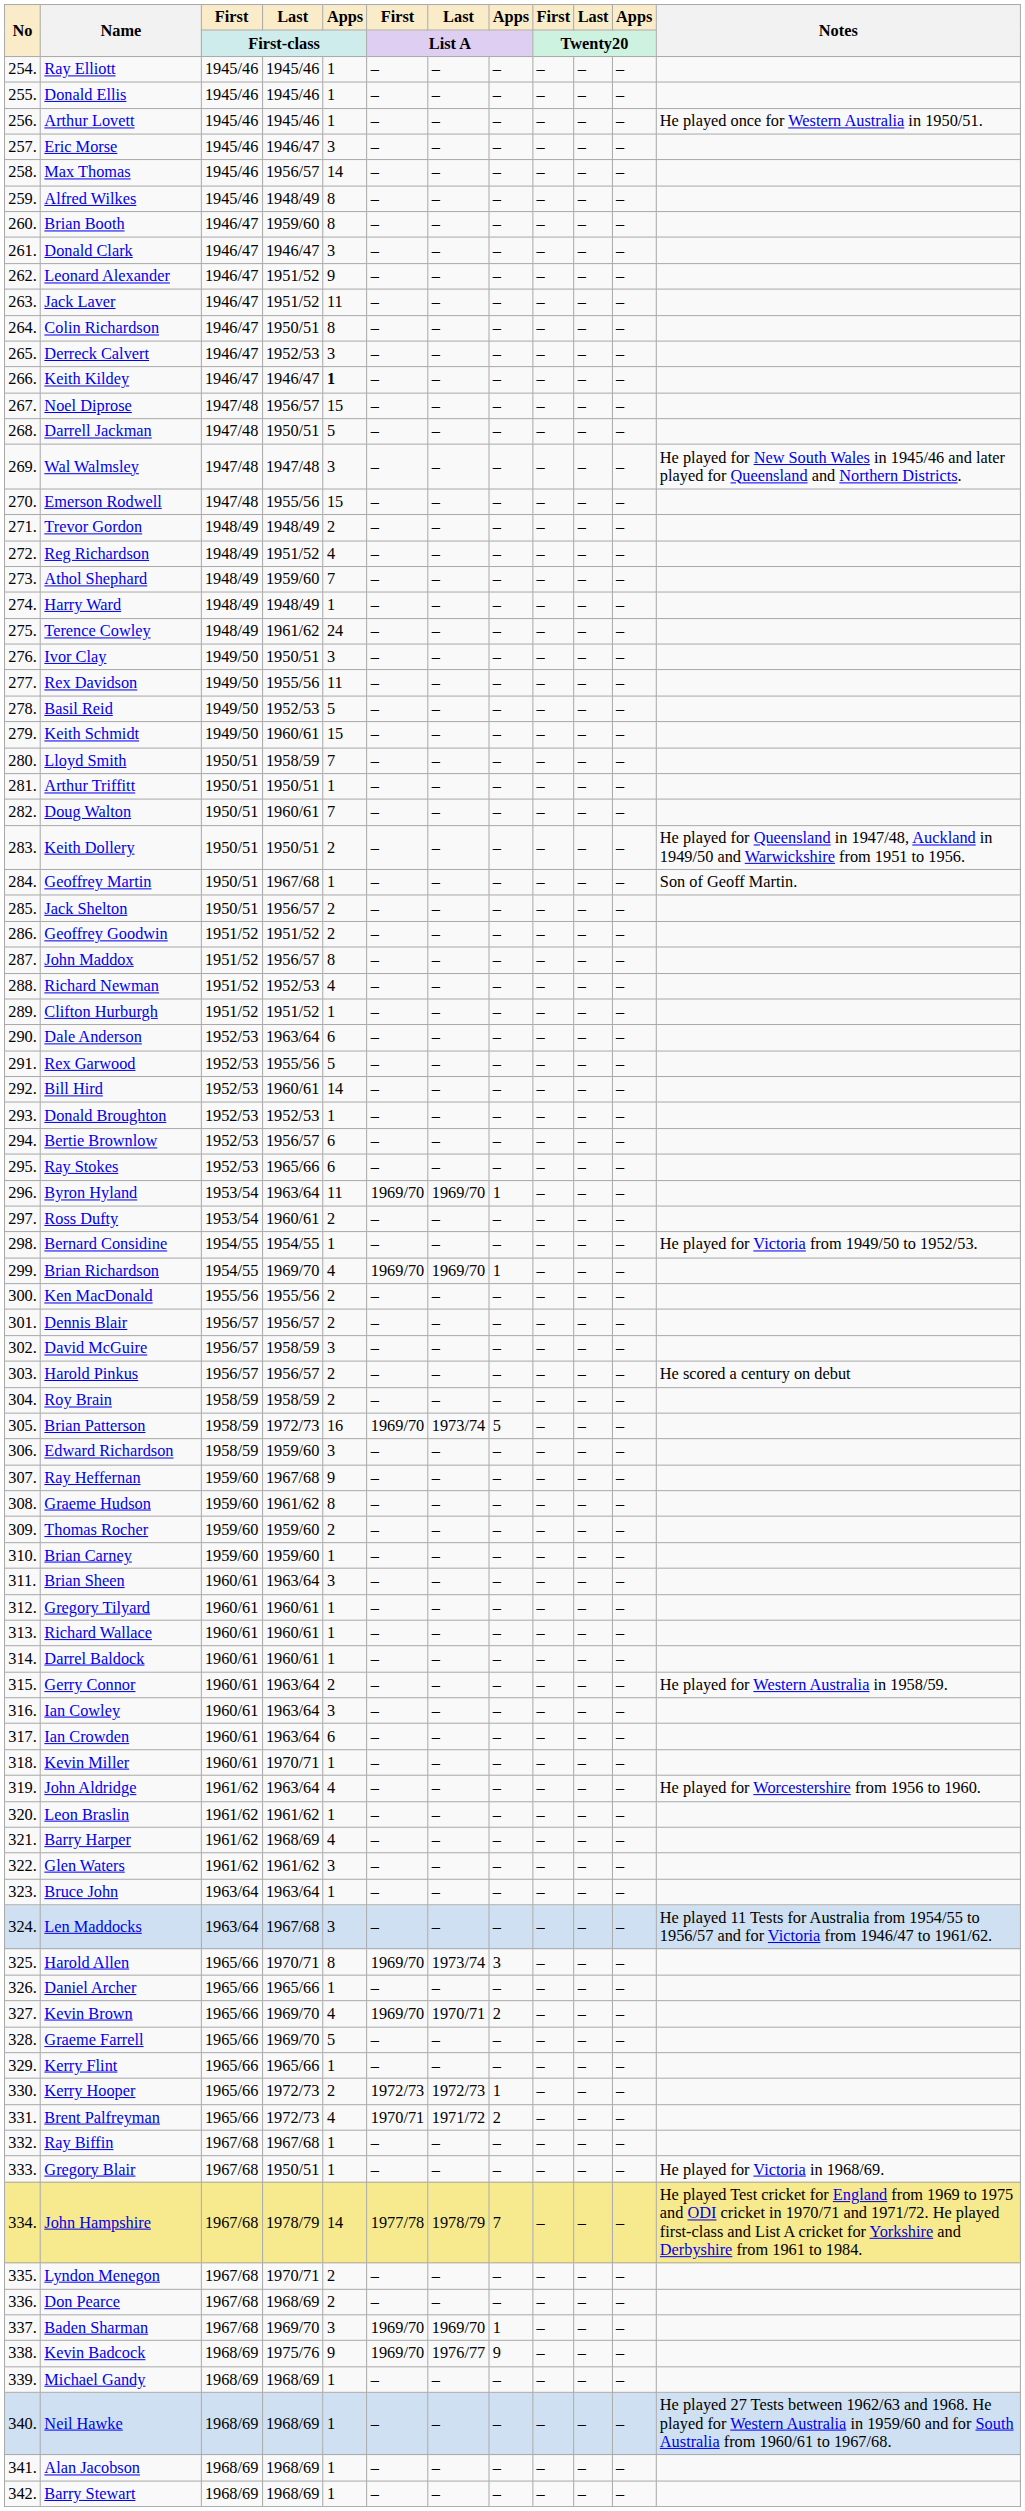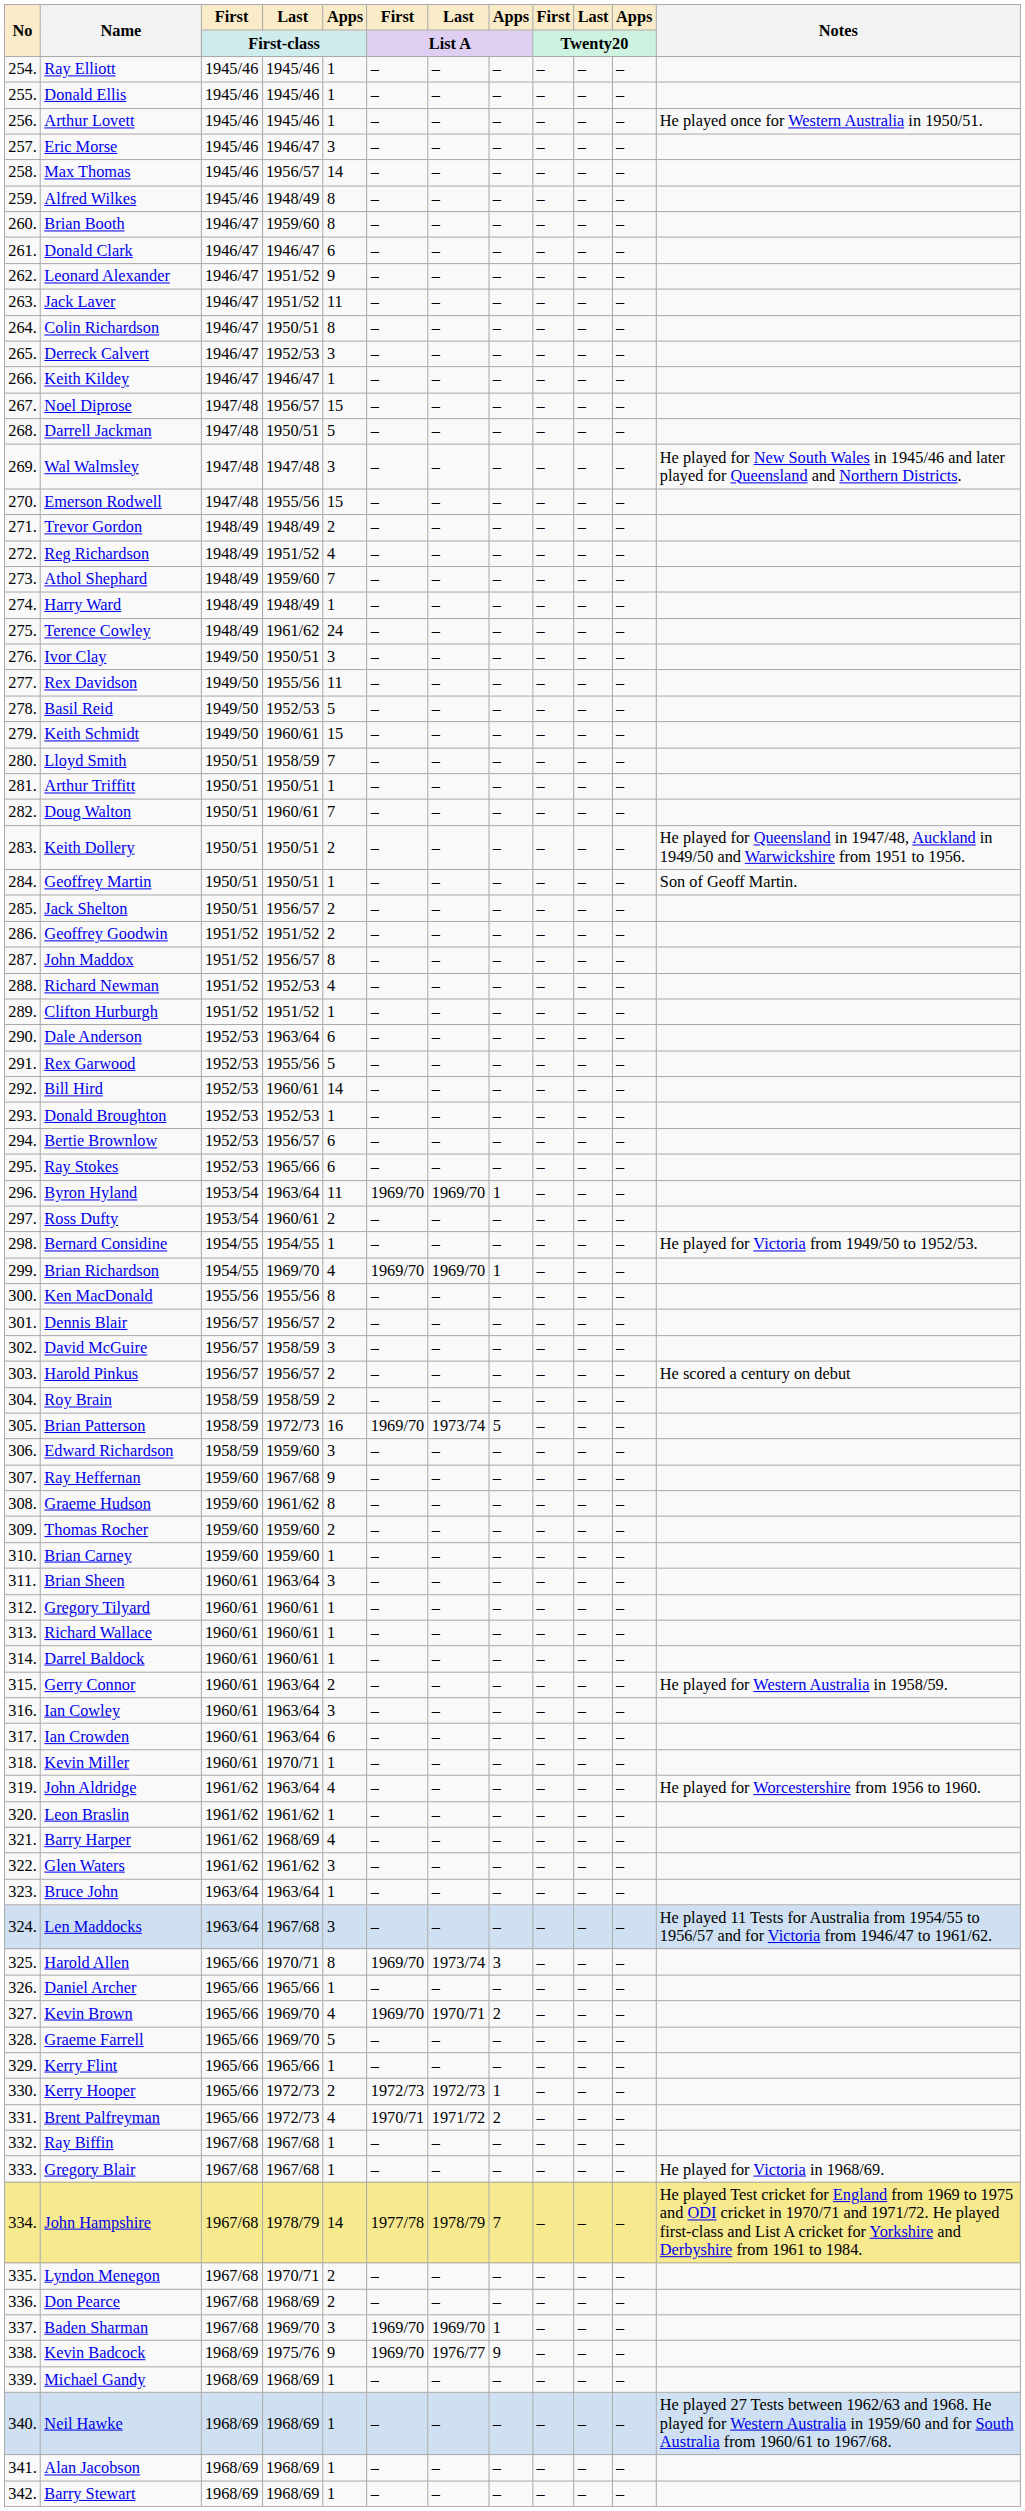Donald Clark | Apps / First-class: 3 -> 6
Keith Kildey | Apps / First-class: bold -> normal
Geoffrey Martin | Last / First-class: 1967/68 -> 1950/51
Ken MacDonald | Apps / First-class: 2 -> 8
Gregory Blair | Last / First-class: 1950/51 -> 1967/68
